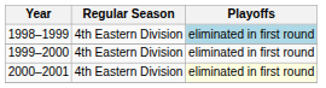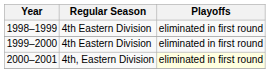1998–1999 | Playoffs: lightblue background -> no background
2000–2001 | Regular Season: 4th Eastern Division -> 4th, Eastern Division
